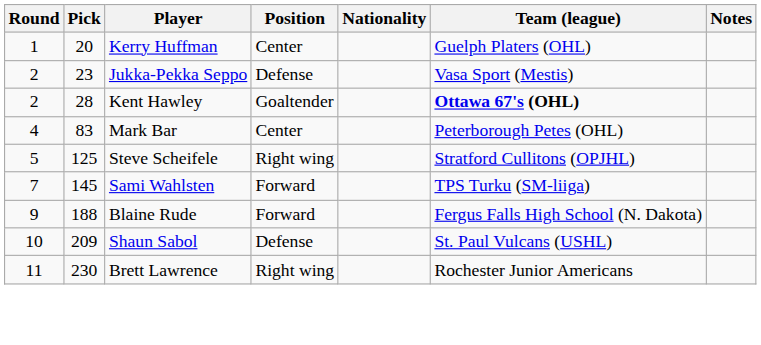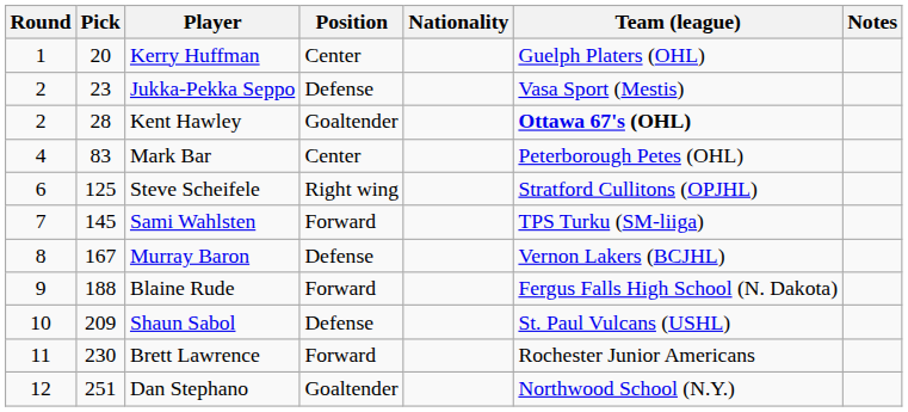Steve Scheifele | Round: 5 -> 6
+ row: 8 | 167 | Murray Baron | Defense | Vernon Lakers (BCJHL)
Brett Lawrence | Position: Right wing -> Forward
+ row: 12 | 251 | Dan Stephano | Goaltender | Northwood School (N.Y.)
